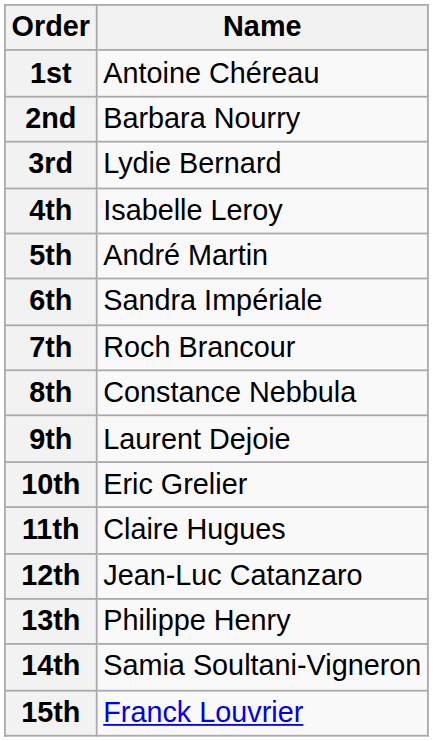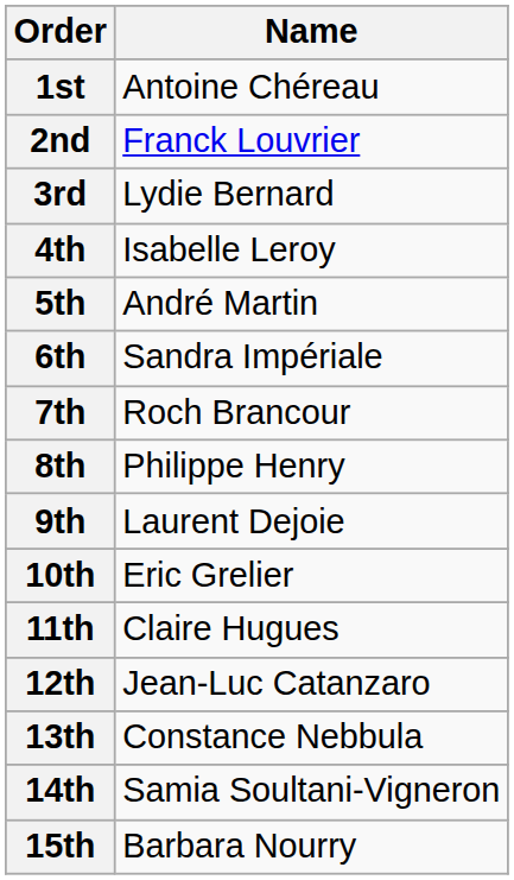2nd | Name: Barbara Nourry -> Franck Louvrier
8th | Name: Constance Nebbula -> Philippe Henry
13th | Name: Philippe Henry -> Constance Nebbula
15th | Name: Franck Louvrier -> Barbara Nourry
